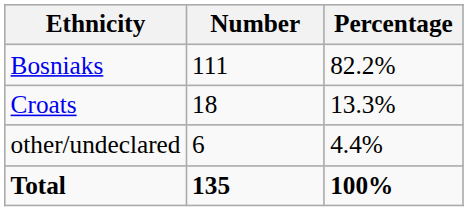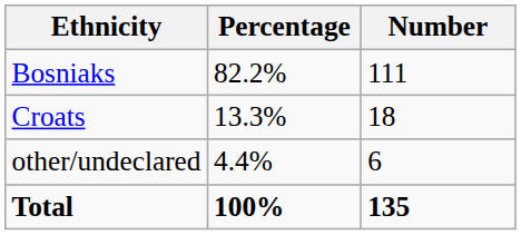columns swapped: Number <-> Percentage
